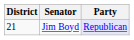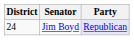Jim Boyd | District: 21 -> 24
